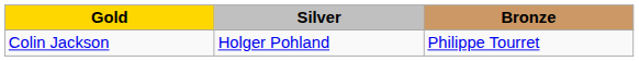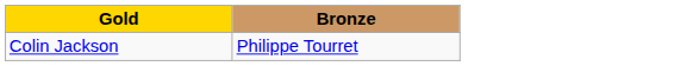- column: Silver | Holger Pohland
